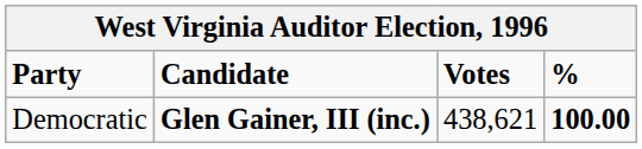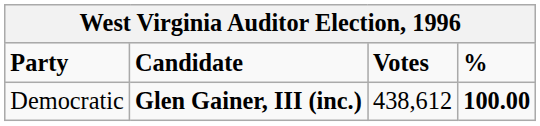Democratic | Votes: 438,621 -> 438,612
